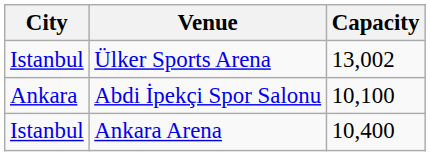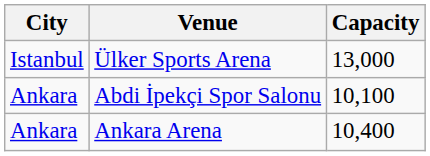Ülker Sports Arena | Capacity: 13,002 -> 13,000
Ankara Arena | City: Istanbul -> Ankara
